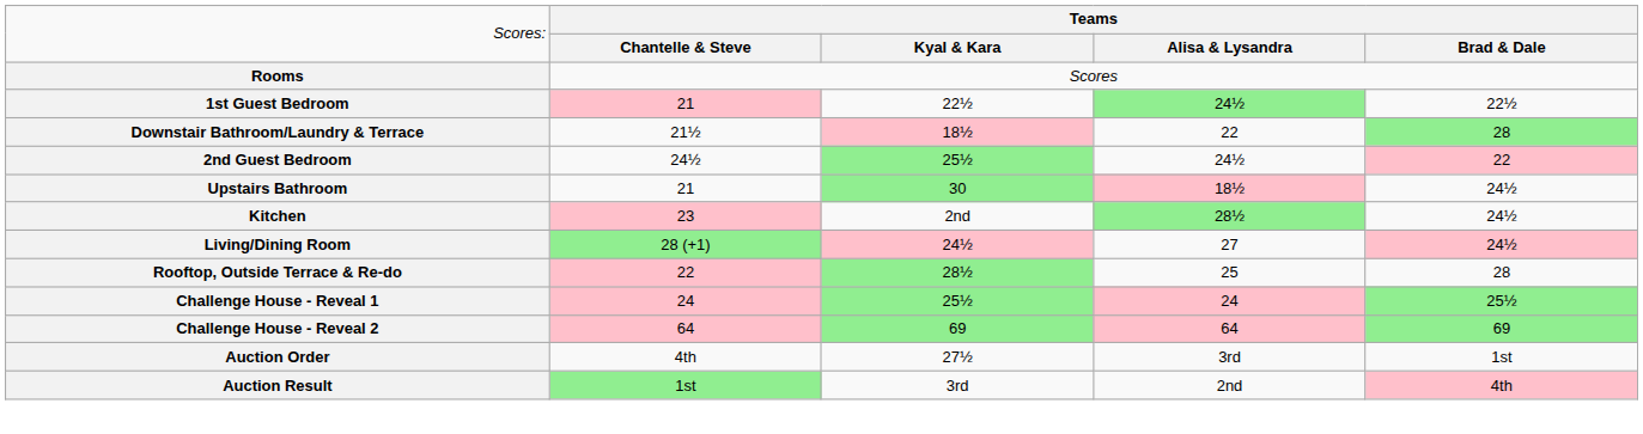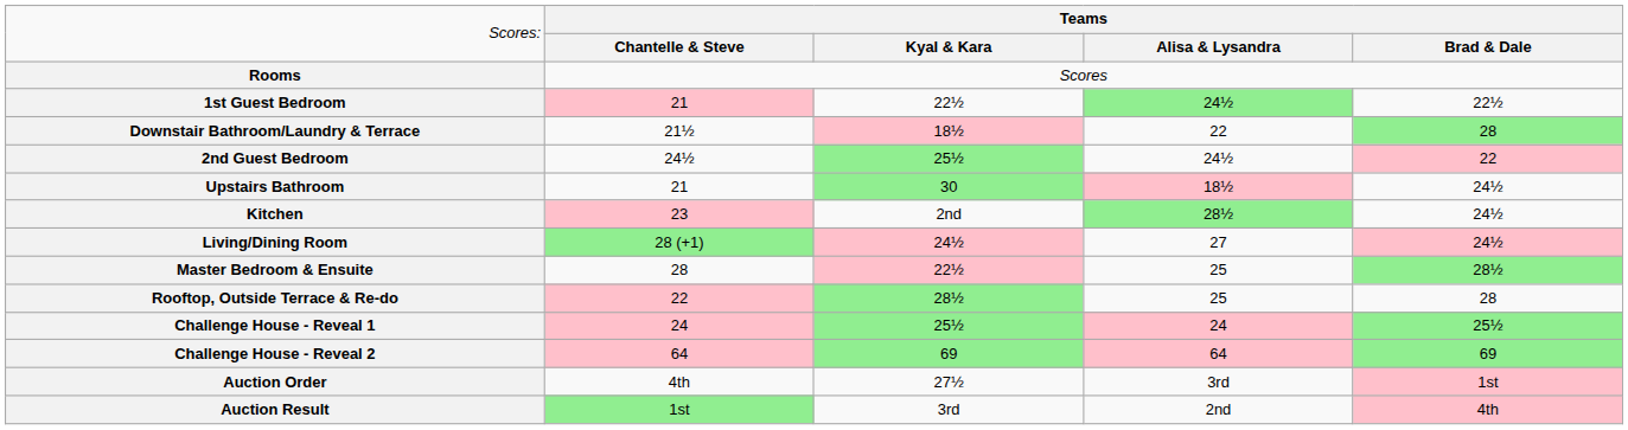+ row: Master Bedroom & Ensuite | 28 | 22½ | 25 | 28½
Auction Order | column 5: no background -> pink background
